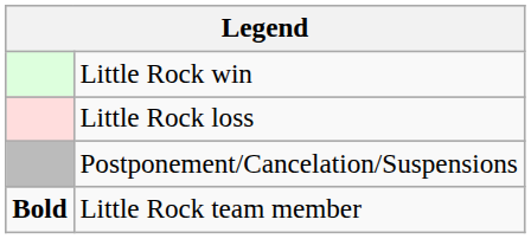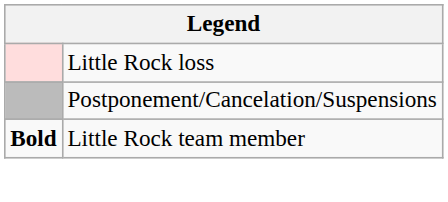- row: Little Rock win
